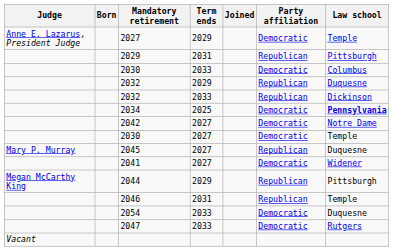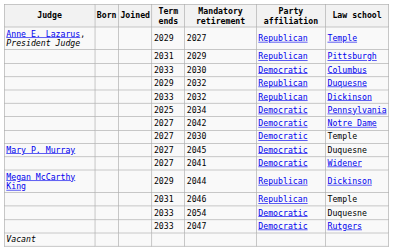columns swapped: Joined <-> Mandatory retirement
Anne E. Lazarus, President Judge / 2029 | Party affiliation: Democratic -> Republican
2025 | Law school: bold -> normal
Mary P. Murray / 2027 | Party affiliation: Republican -> Democratic
Megan McCarthy King / 2029 | Law school: Pittsburgh -> Dickinson
